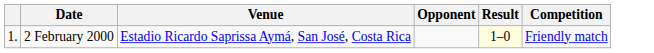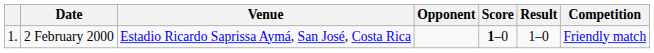+ column: Score | 1–0
2 February 2000 | Result: lightyellow background -> no background
